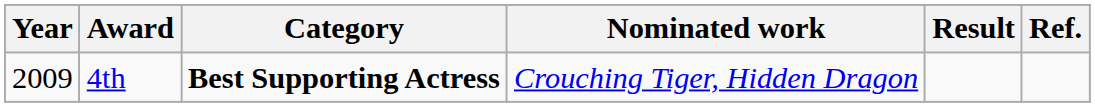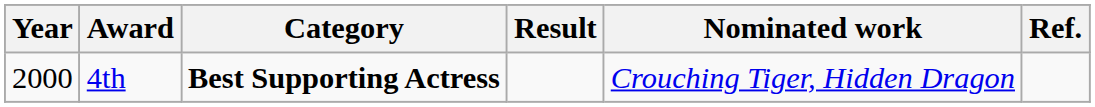columns swapped: Nominated work <-> Result
4th | Year: 2009 -> 2000
